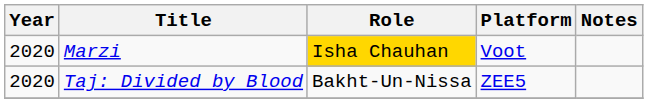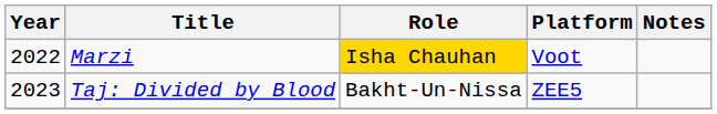Marzi | Year: 2020 -> 2022
Taj: Divided by Blood | Year: 2020 -> 2023
